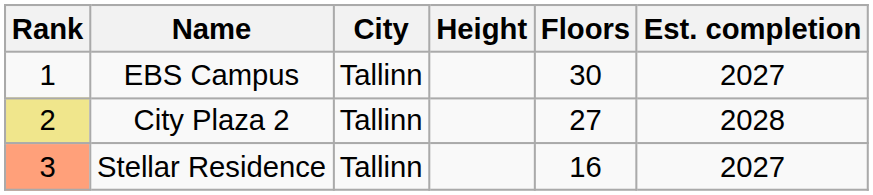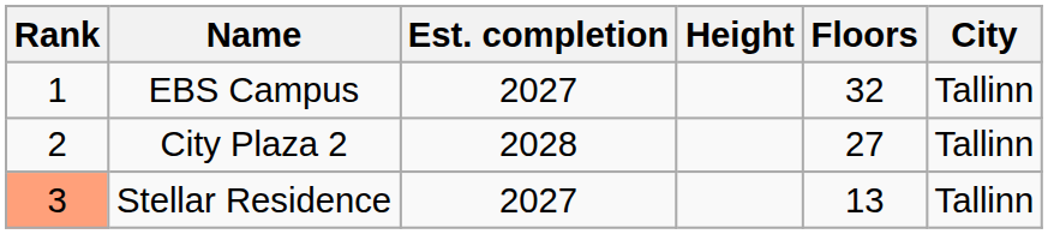columns swapped: City <-> Est. completion
EBS Campus | Floors: 30 -> 32
City Plaza 2 | Rank: khaki background -> no background
Stellar Residence | Floors: 16 -> 13
